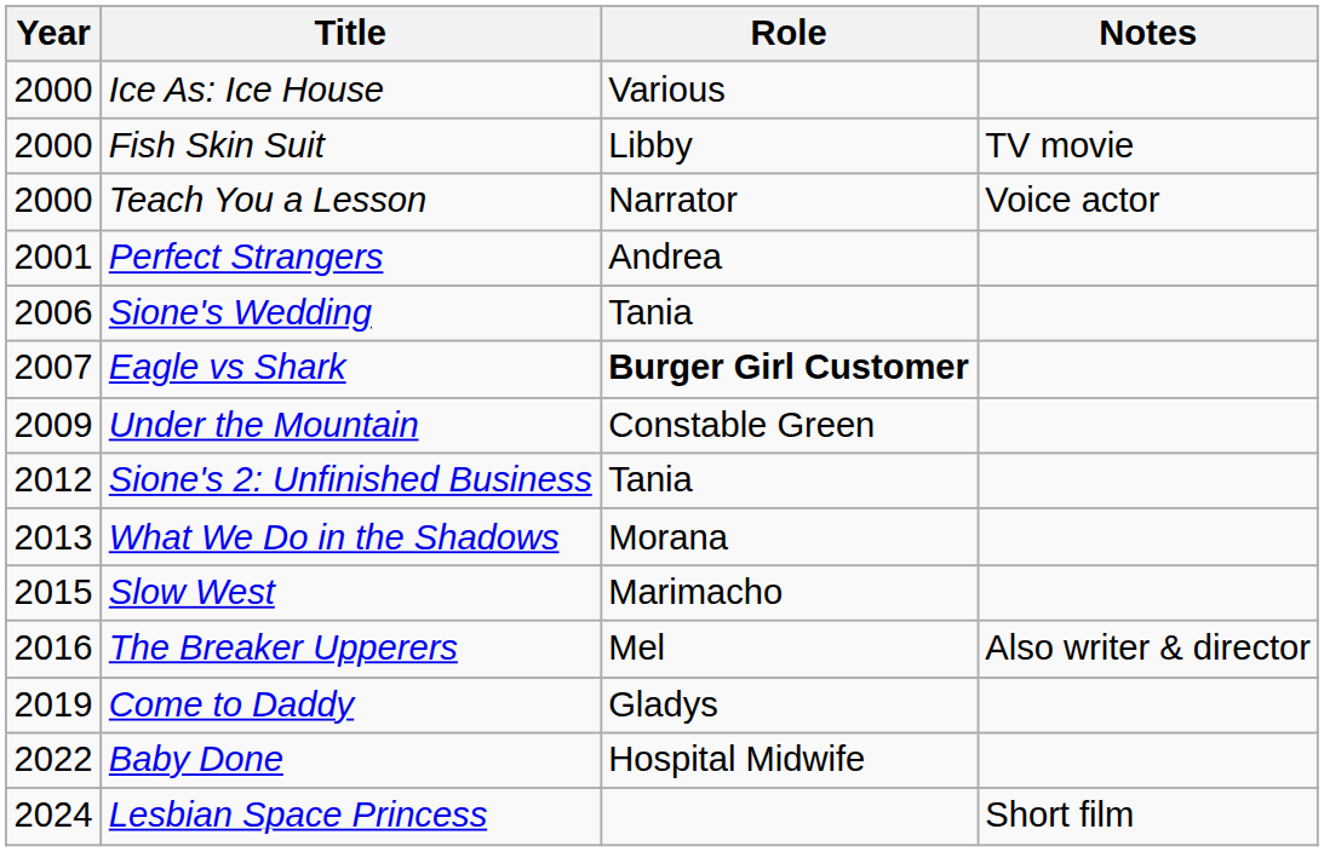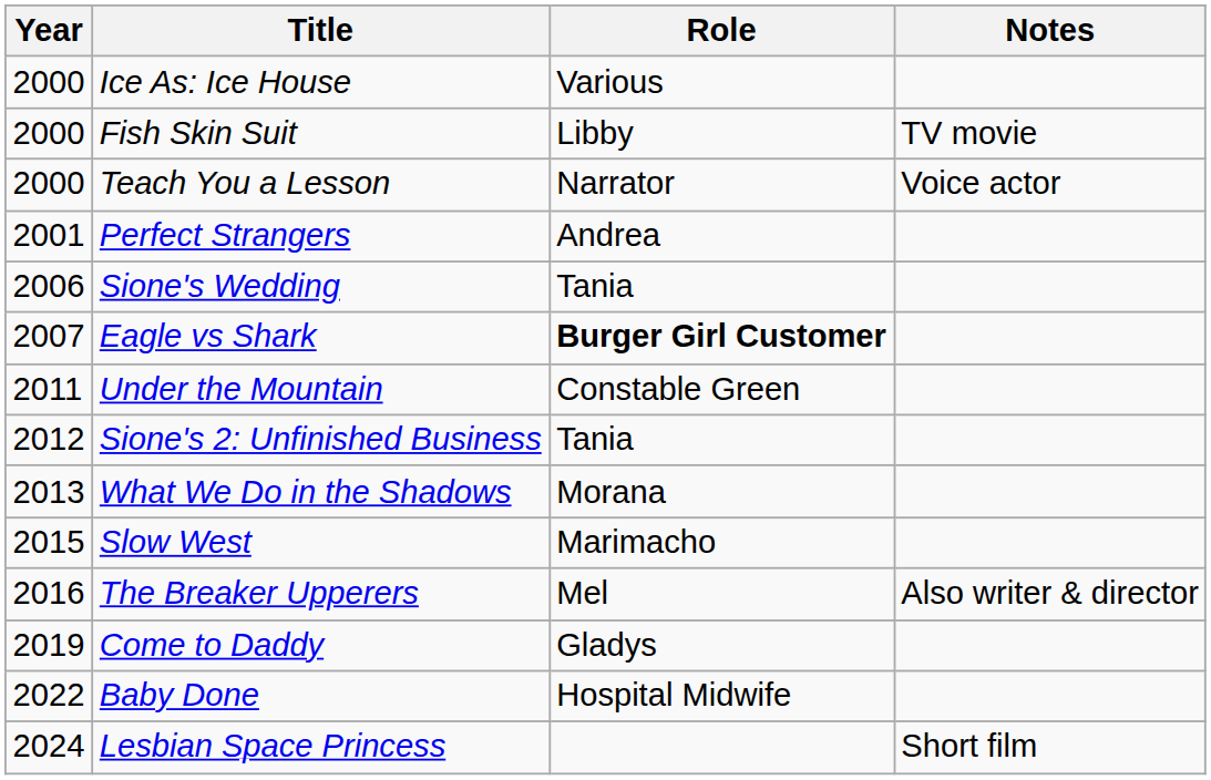Under the Mountain | Year: 2009 -> 2011
